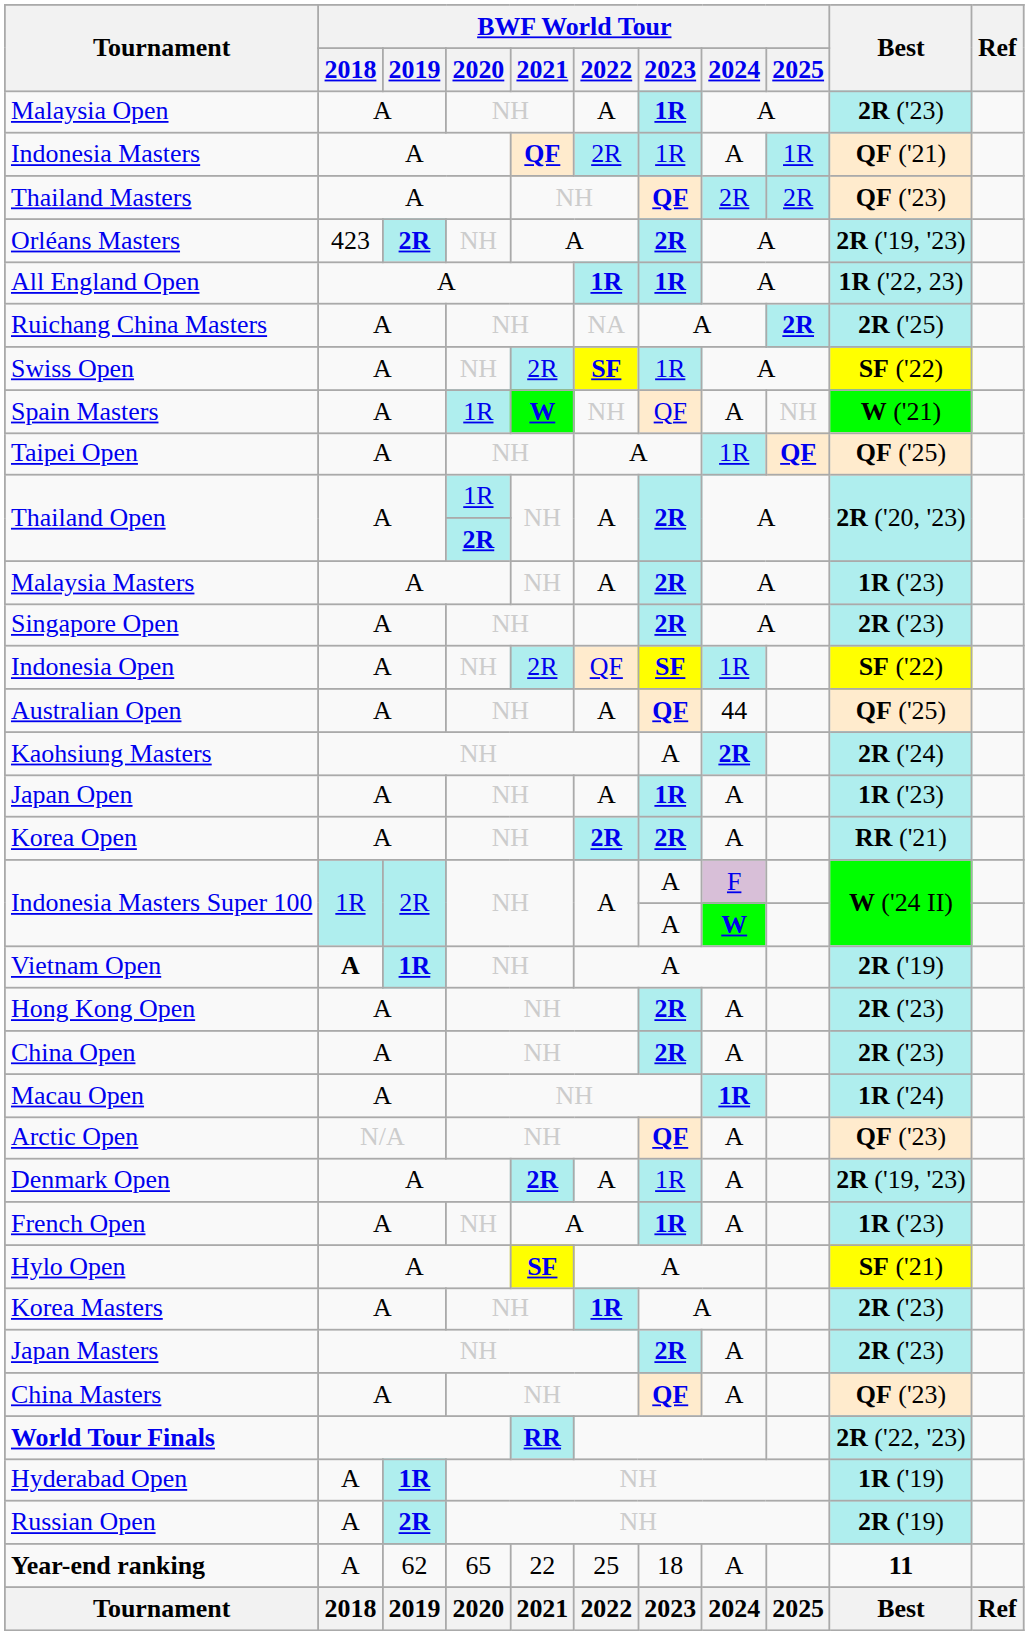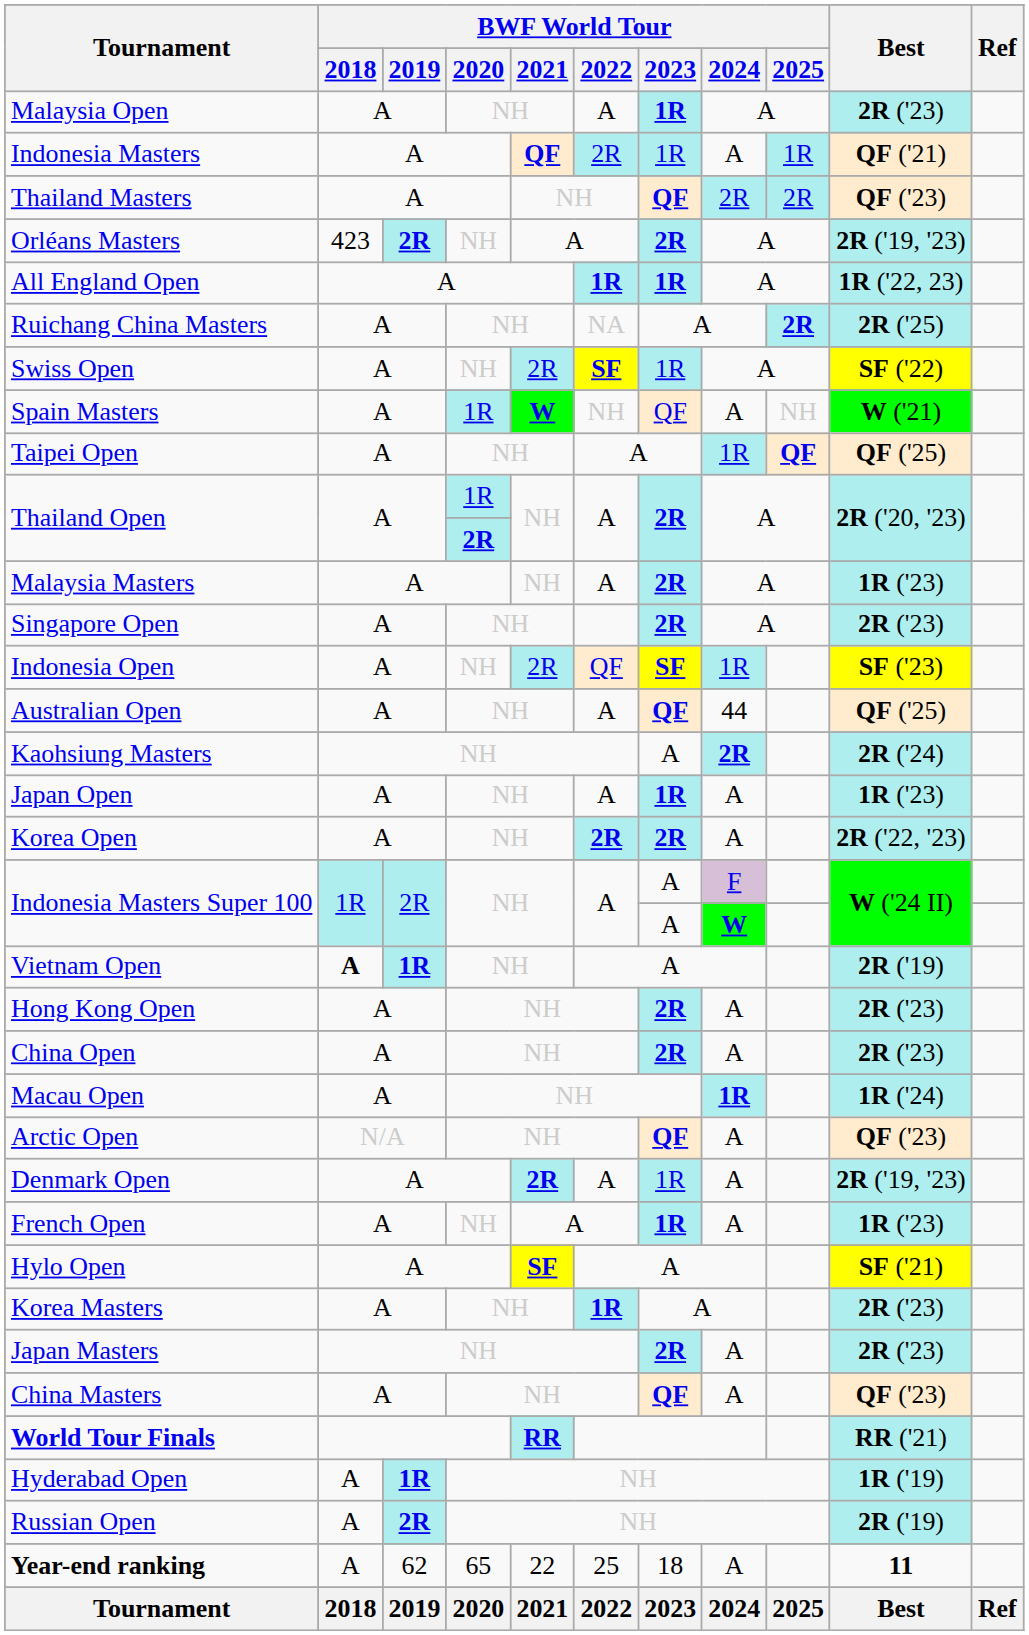Indonesia Open | Best: SF ('22) -> SF ('23)
Korea Open | Best: RR ('21) -> 2R ('22, '23)
World Tour Finals | Best: 2R ('22, '23) -> RR ('21)
